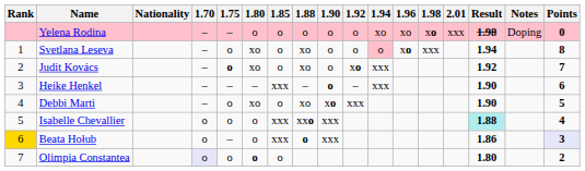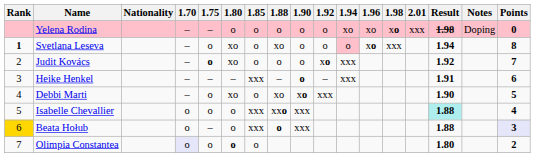Svetlana Leseva | Rank: normal -> bold
Judit Kovács | 1.88: xo -> o
Heike Henkel | Result: 1.90 -> 1.91
Beata Hołub | Result: 1.86 -> 1.88
